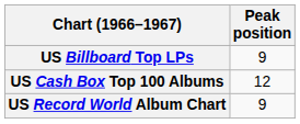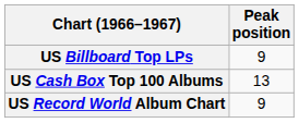US Cash Box Top 100 Albums | Peak position: 12 -> 13
